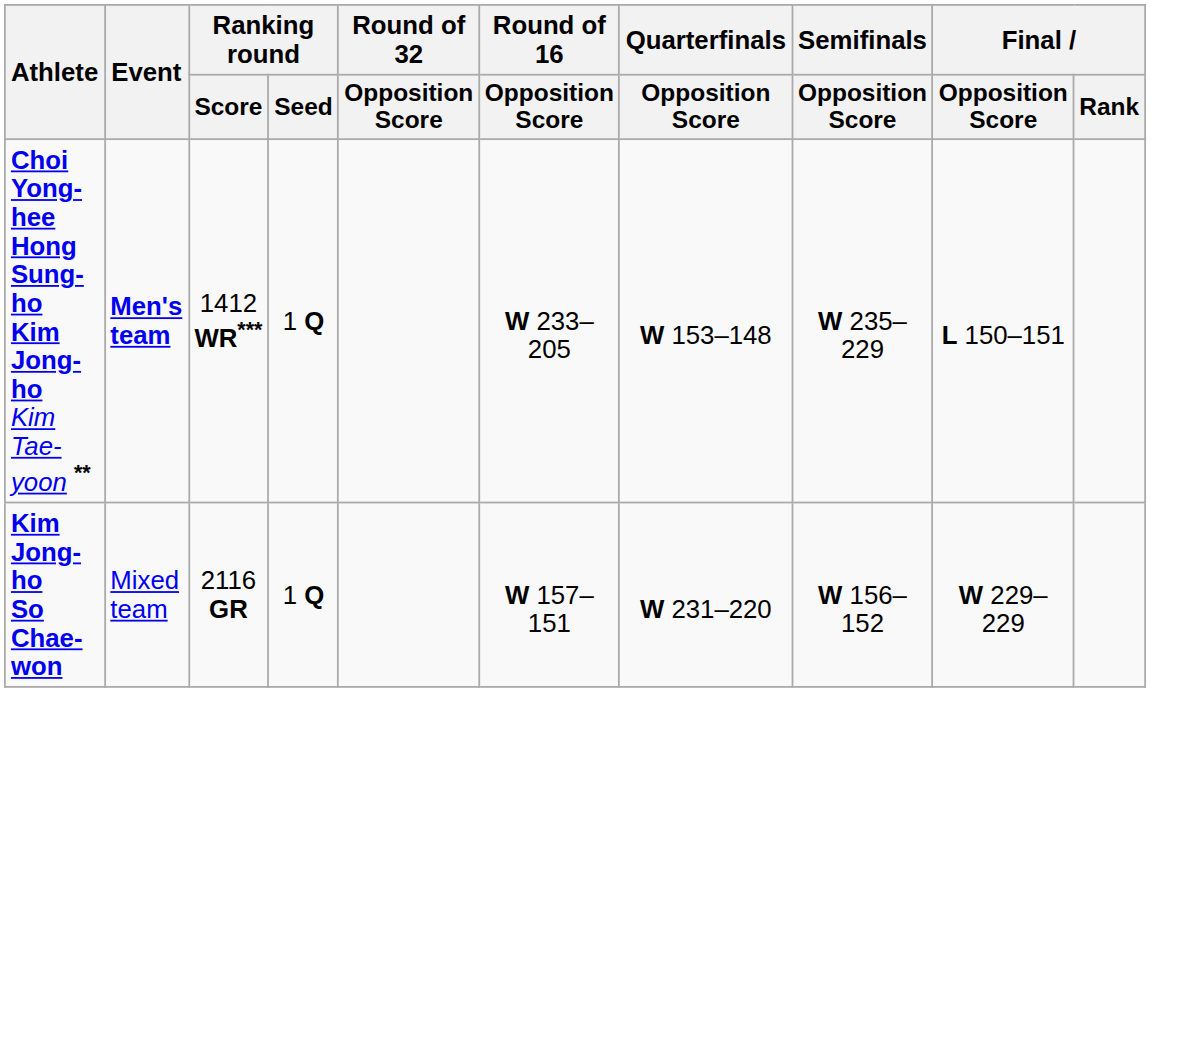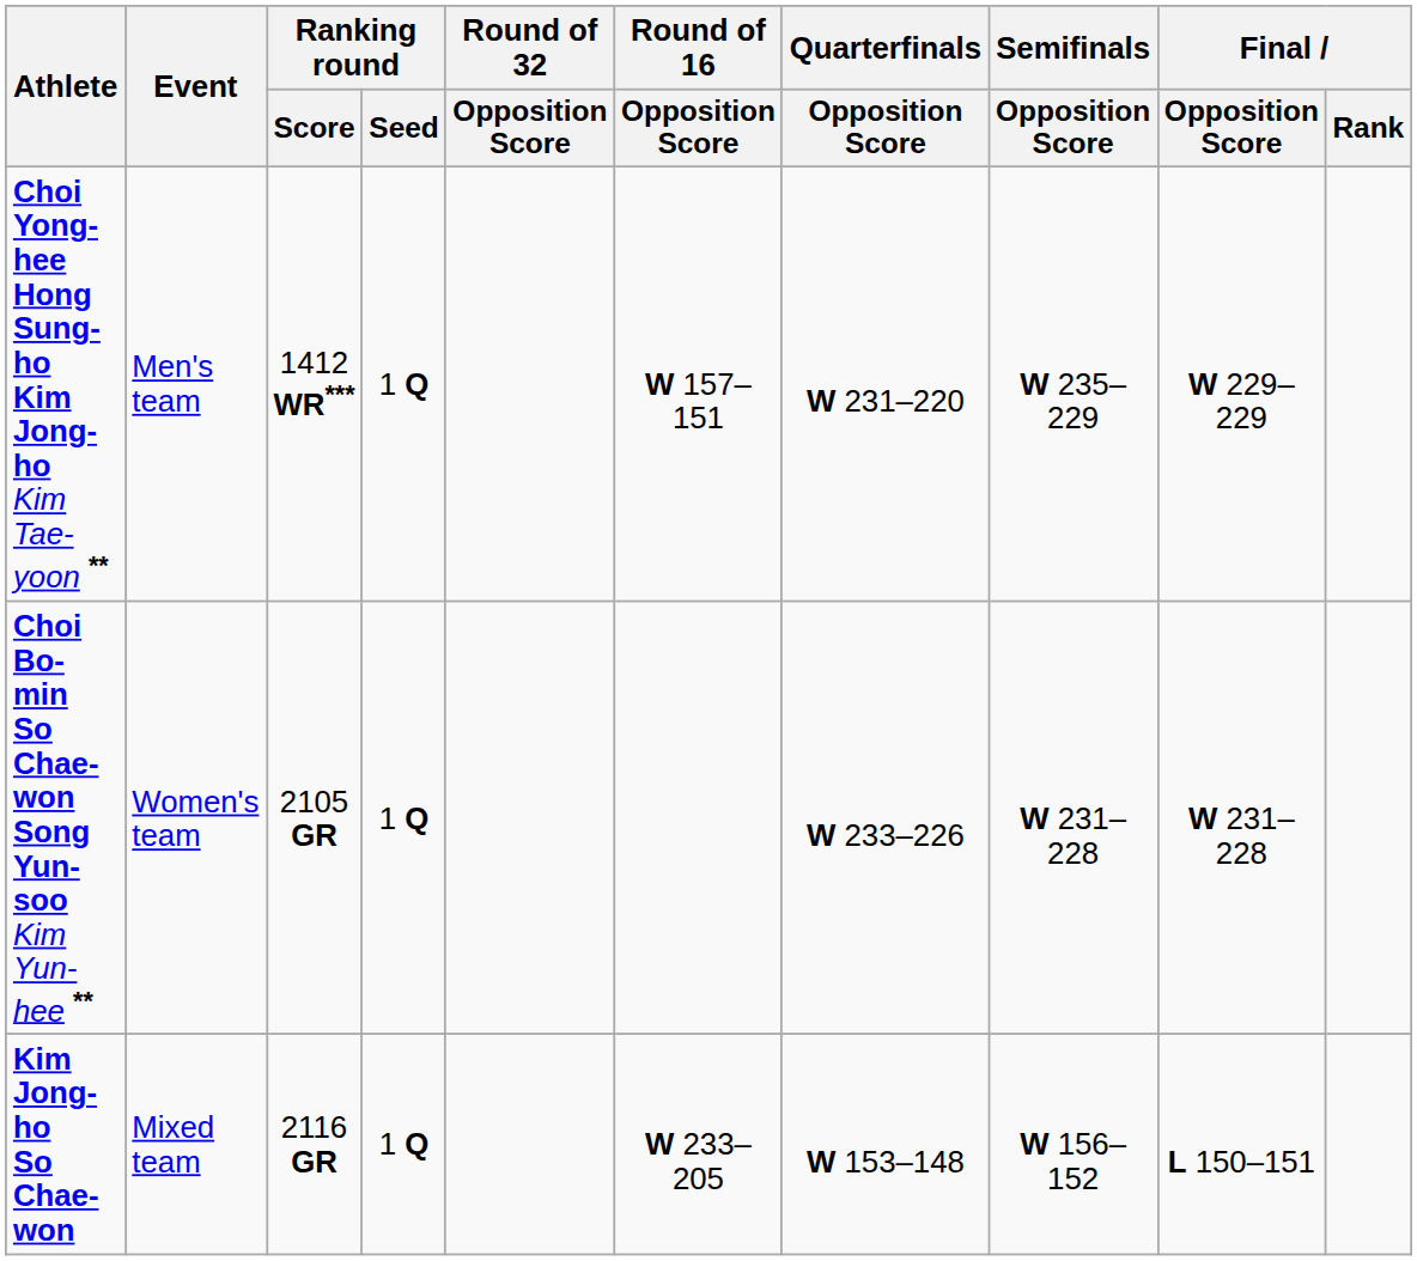Choi Yong-hee Hong Sung-ho Kim Jong-ho Kim Tae-yoon ** | Event: bold -> normal
Choi Yong-hee Hong Sung-ho Kim Jong-ho Kim Tae-yoon ** | Round of 16 / Opposition Score: W 233–205 -> W 157–151
Choi Yong-hee Hong Sung-ho Kim Jong-ho Kim Tae-yoon ** | Quarterfinals / Opposition Score: W 153–148 -> W 231–220
Choi Yong-hee Hong Sung-ho Kim Jong-ho Kim Tae-yoon ** | Final / Opposition Score: L 150–151 -> W 229–229
+ row: Choi Bo-min So Chae-won Song Yun-soo Kim Yun-hee ** | Women's team | 2105 GR | 1 Q | W 233–226 | W 231–228 | W 231–228
Kim Jong-ho So Chae-won | Round of 16 / Opposition Score: W 157–151 -> W 233–205
Kim Jong-ho So Chae-won | Quarterfinals / Opposition Score: W 231–220 -> W 153–148
Kim Jong-ho So Chae-won | Final / Opposition Score: W 229–229 -> L 150–151
